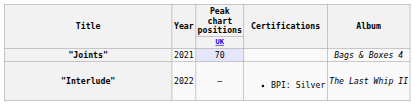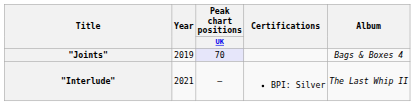"Joints" | Year: 2021 -> 2019
"Interlude" | Year: 2022 -> 2021
